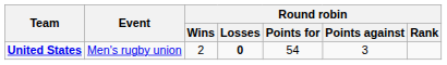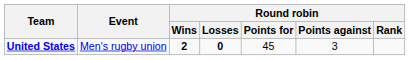United States | Round robin / Wins: normal -> bold
United States | Round robin / Points for: 54 -> 45
